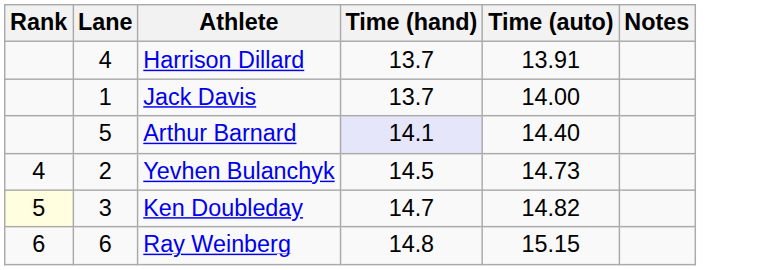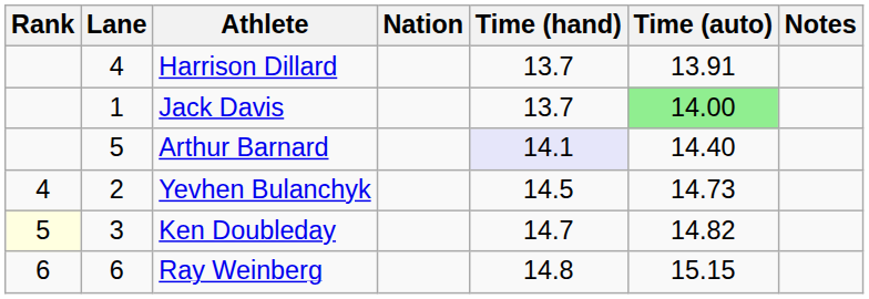+ column: Nation
Jack Davis | Time (auto): no background -> lightgreen background
